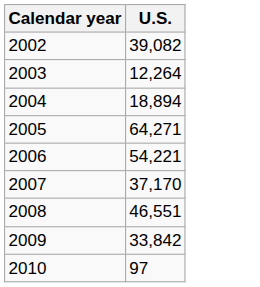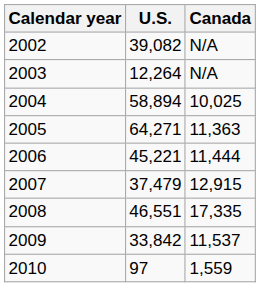+ column: Canada | N/A | N/A | 10,025 | 11,363 | 11,444 | 12,915 | 17,335 | 11,537 | 1,559
2004 | U.S.: 18,894 -> 58,894
2006 | U.S.: 54,221 -> 45,221
2007 | U.S.: 37,170 -> 37,479
